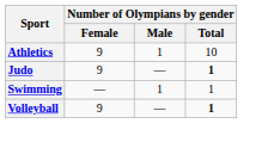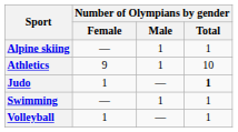+ row: Alpine skiing | — | 1 | 1
Judo | Number of Olympians by gender / Female: 9 -> 1
Volleyball | Number of Olympians by gender / Female: 9 -> 1
Volleyball | Number of Olympians by gender / Total: bold -> normal
